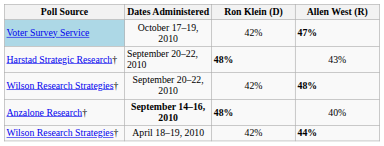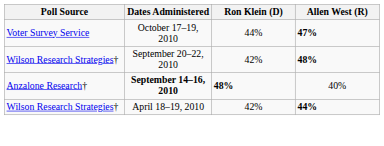47% | Poll Source: lightblue background -> no background
47% | Ron Klein (D): 42% -> 44%
- row: Harstad Strategic Research† | September 20–22, 2010 | 48% | 43%
